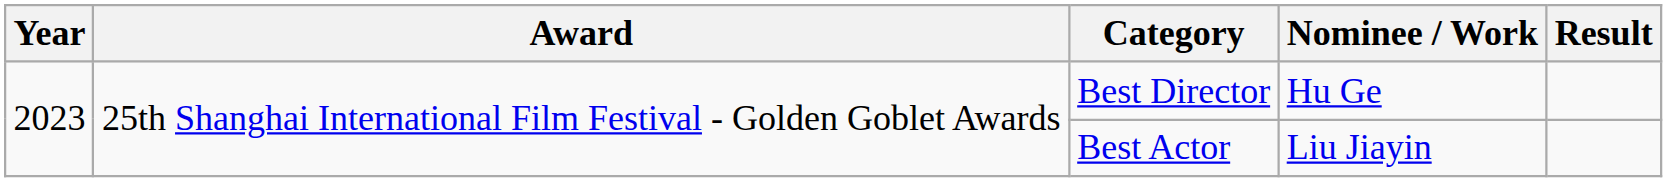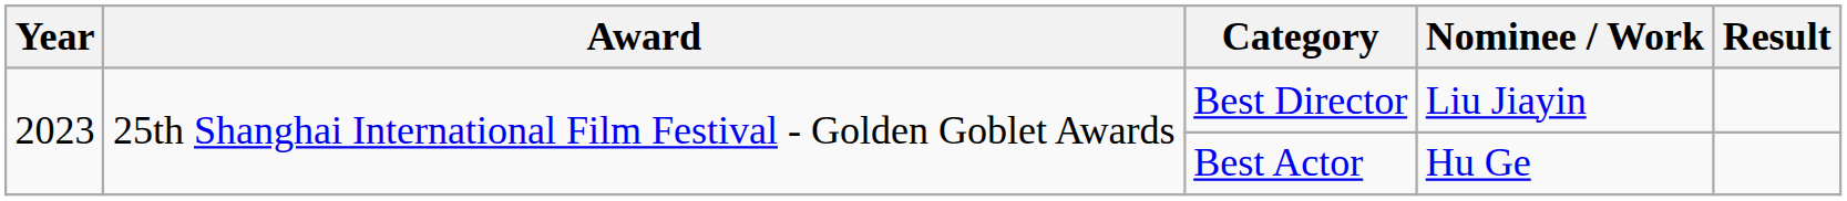Best Director | Nominee / Work: Hu Ge -> Liu Jiayin
Best Actor | Nominee / Work: Liu Jiayin -> Hu Ge
